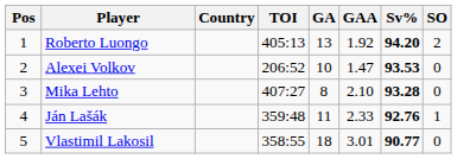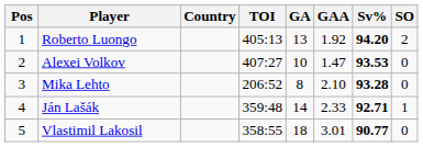Alexei Volkov | TOI: 206:52 -> 407:27
Mika Lehto | TOI: 407:27 -> 206:52
Ján Lašák | GA: 11 -> 14
Ján Lašák | Sv%: 92.76 -> 92.71
